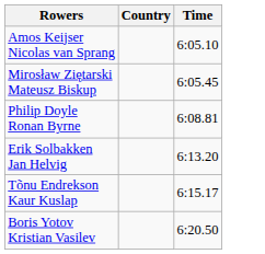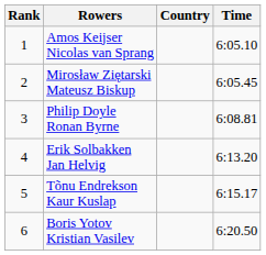+ column: Rank | 1 | 2 | 3 | 4 | 5 | 6
